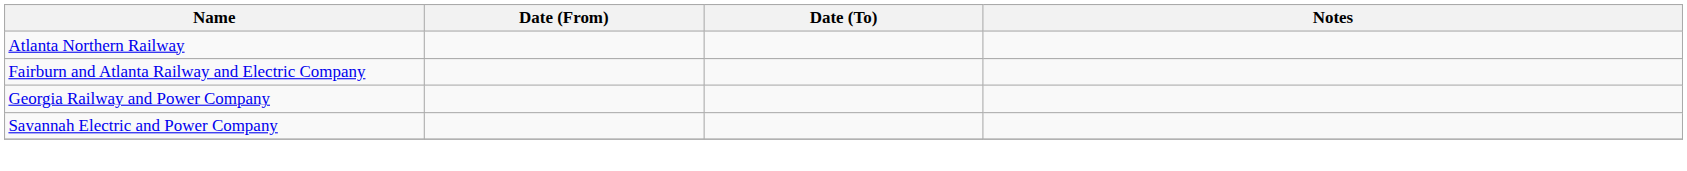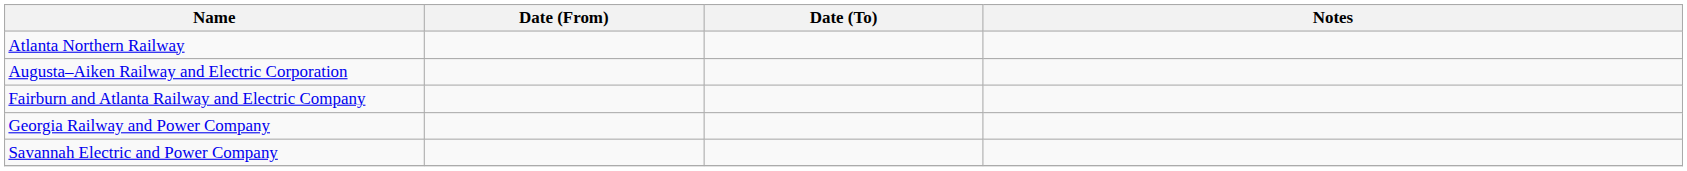+ row: Augusta–Aiken Railway and Electric Corporation
